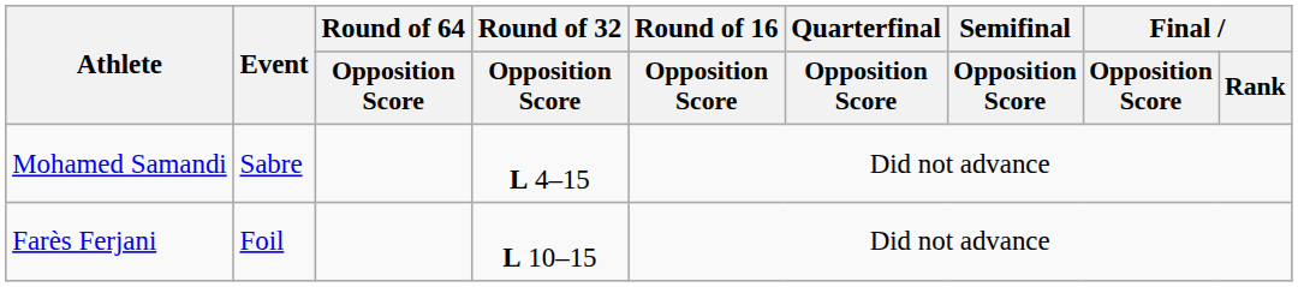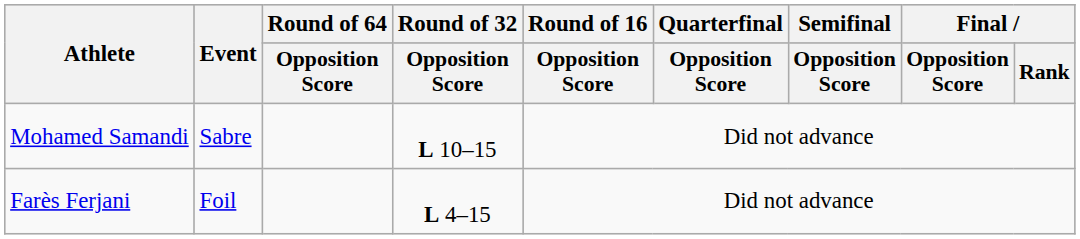Mohamed Samandi | Round of 32 / Opposition Score: L 4–15 -> L 10–15
Farès Ferjani | Round of 32 / Opposition Score: L 10–15 -> L 4–15
